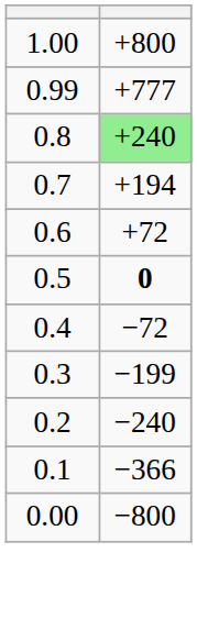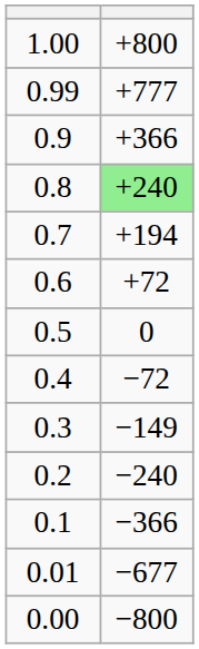+ row: 0.9 | +366
0.5 | column 2: bold -> normal
0.3 | column 2: −199 -> −149
+ row: 0.01 | −677
